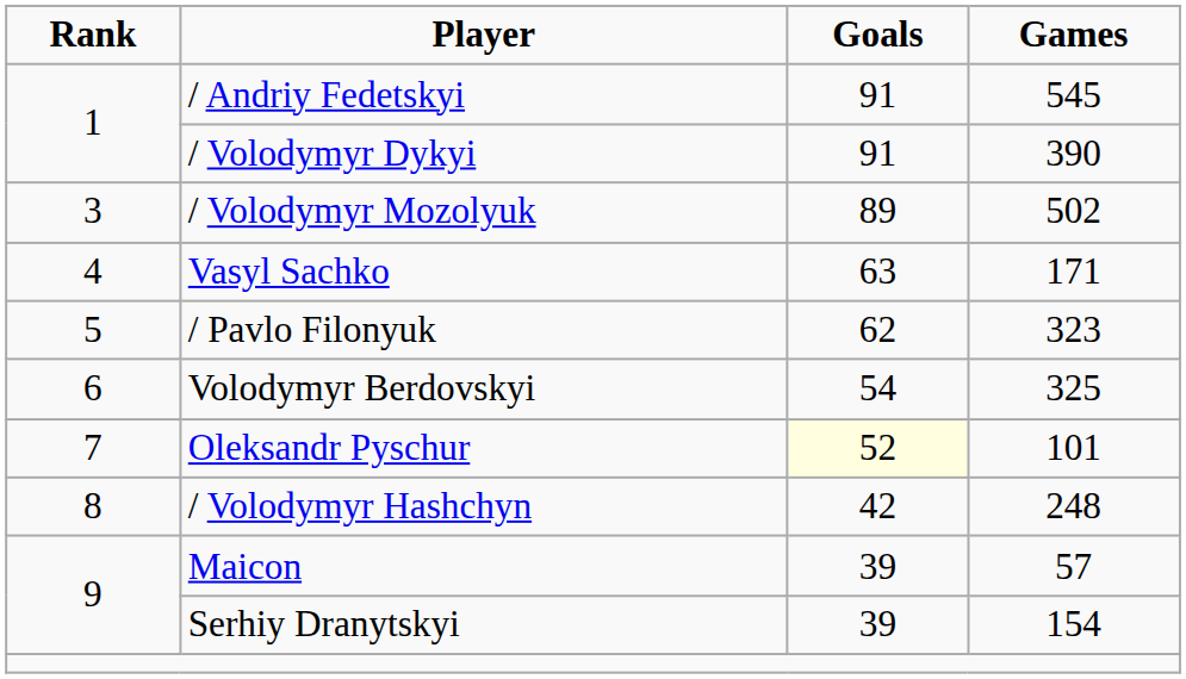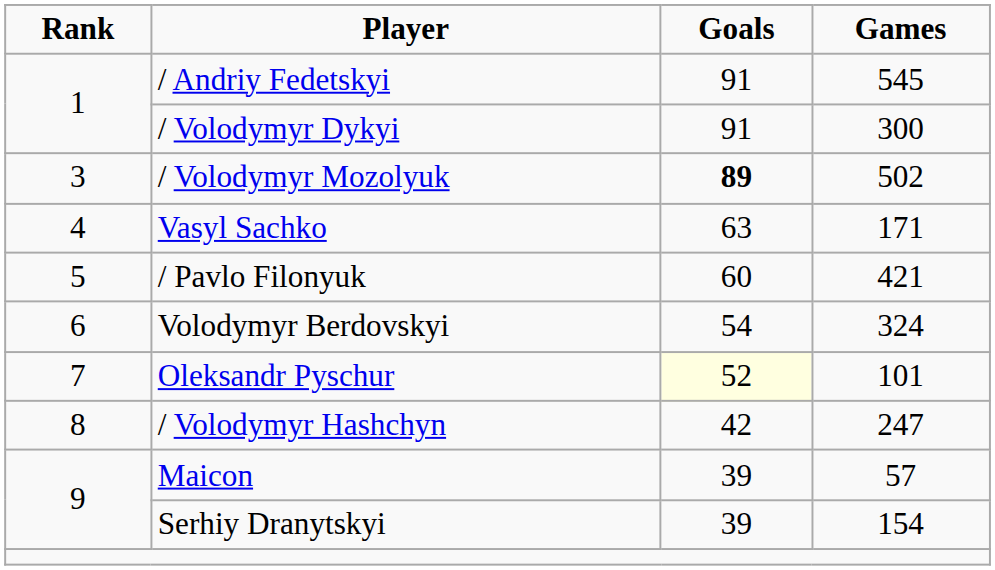/ Volodymyr Dykyi | Games: 390 -> 300
/ Volodymyr Mozolyuk | Goals: normal -> bold
/ Pavlo Filonyuk | Goals: 62 -> 60
/ Pavlo Filonyuk | Games: 323 -> 421
Volodymyr Berdovskyi | Games: 325 -> 324
/ Volodymyr Hashchyn | Games: 248 -> 247
